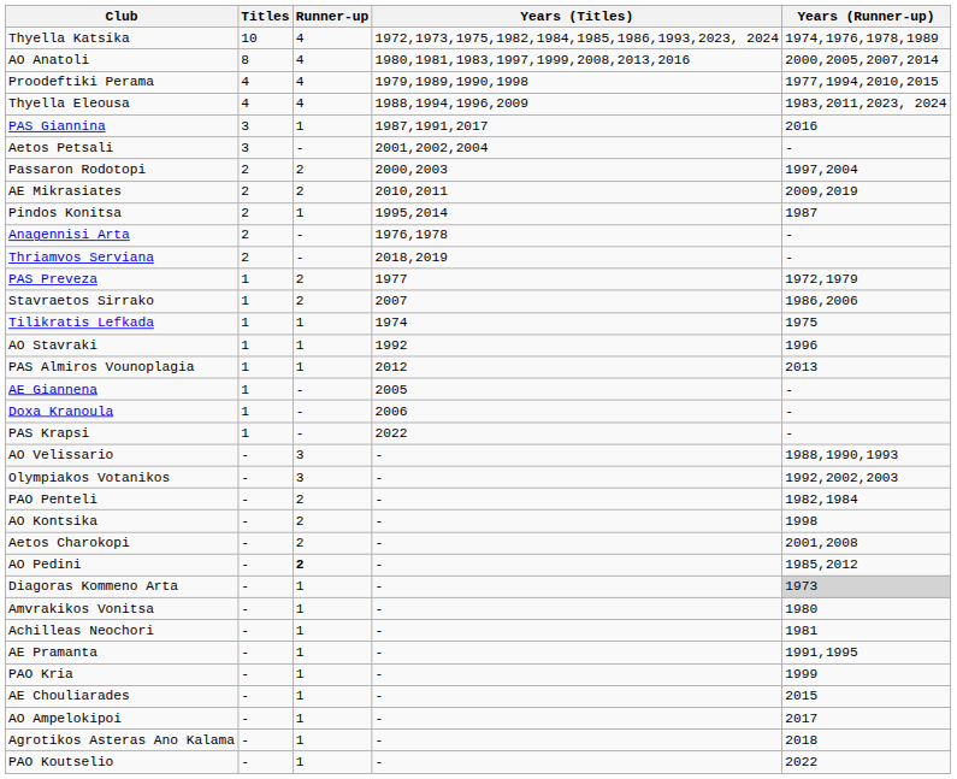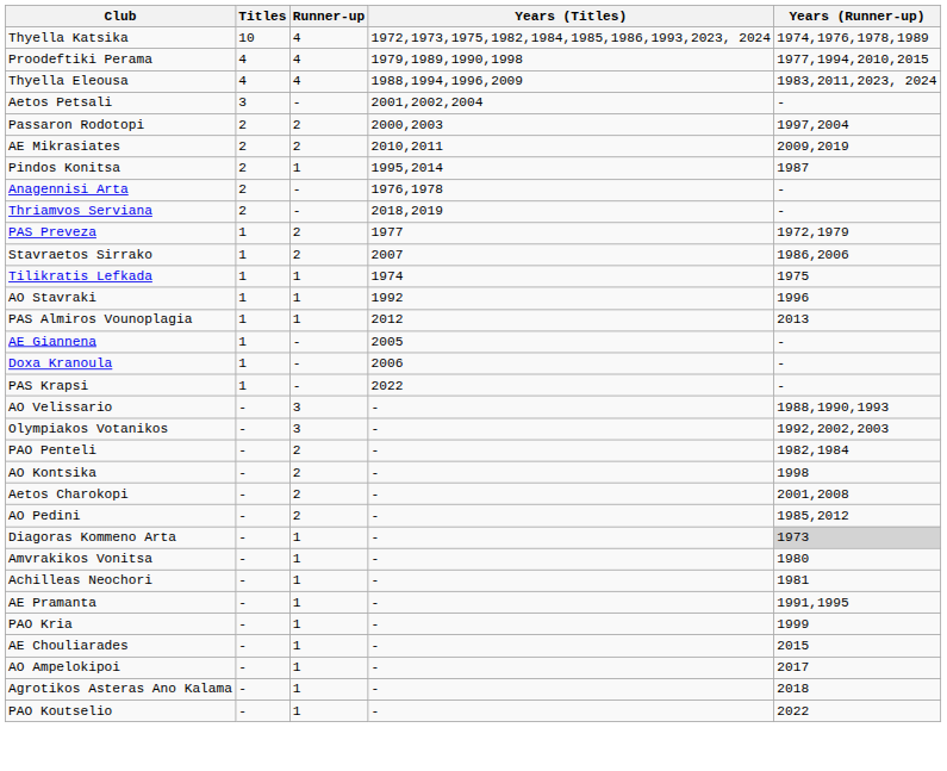- row: AO Anatoli | 8 | 4 | 1980,1981,1983,1997,1999,2008,2013,2016 | 2000,2005,2007,2014
- row: PAS Giannina | 3 | 1 | 1987,1991,2017 | 2016
AO Pedini | Runner-up: bold -> normal
